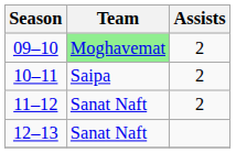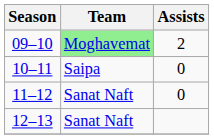10–11 | Assists: 2 -> 0
11–12 | Assists: 2 -> 0
